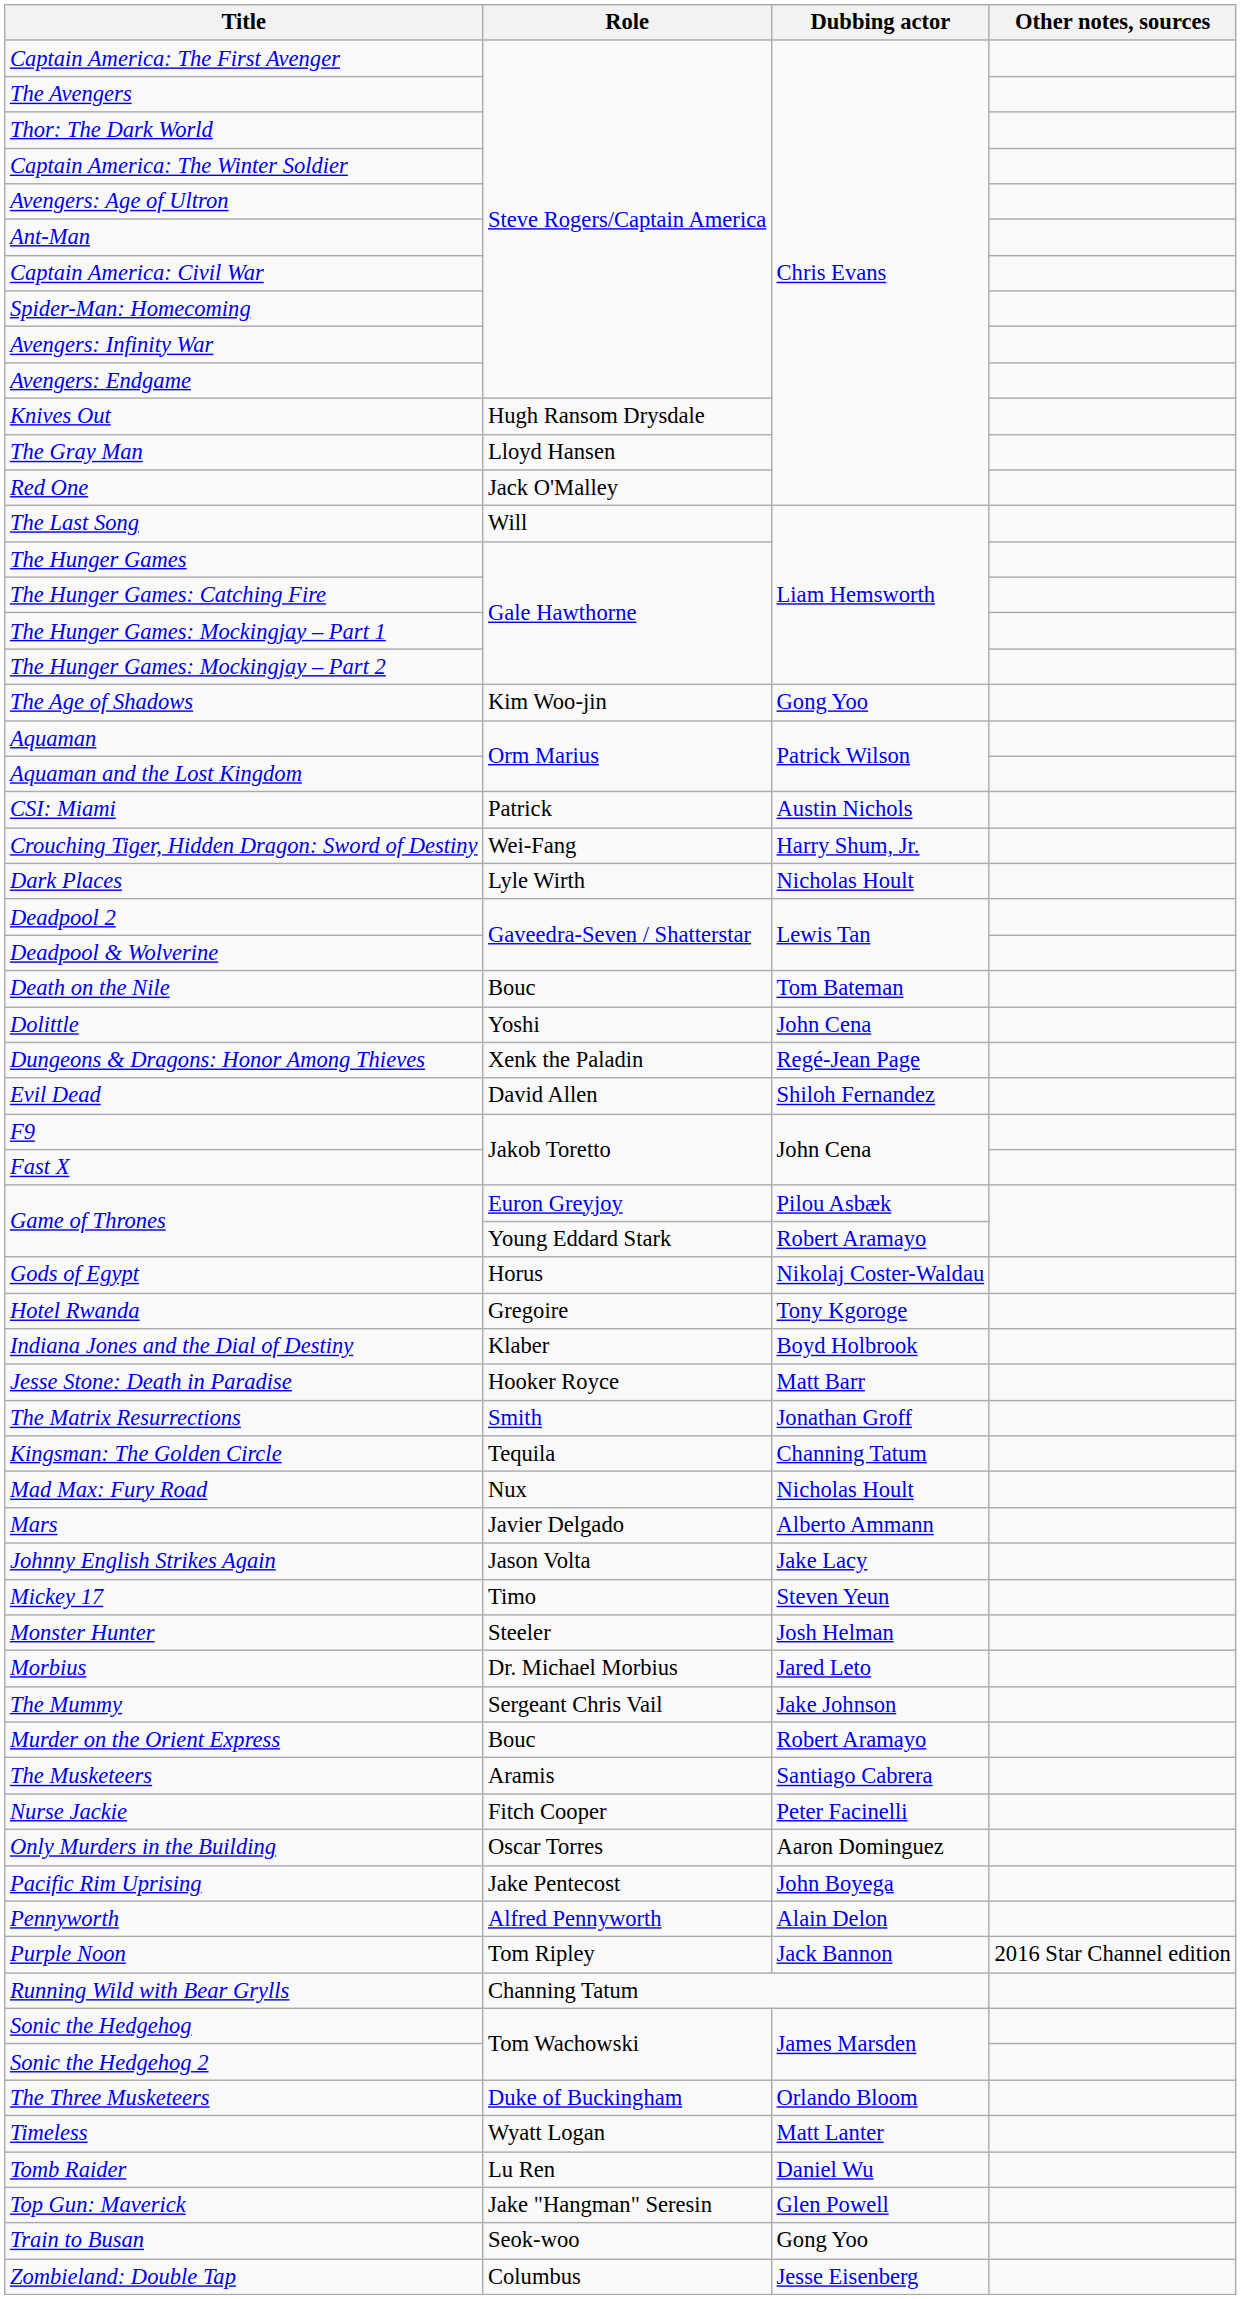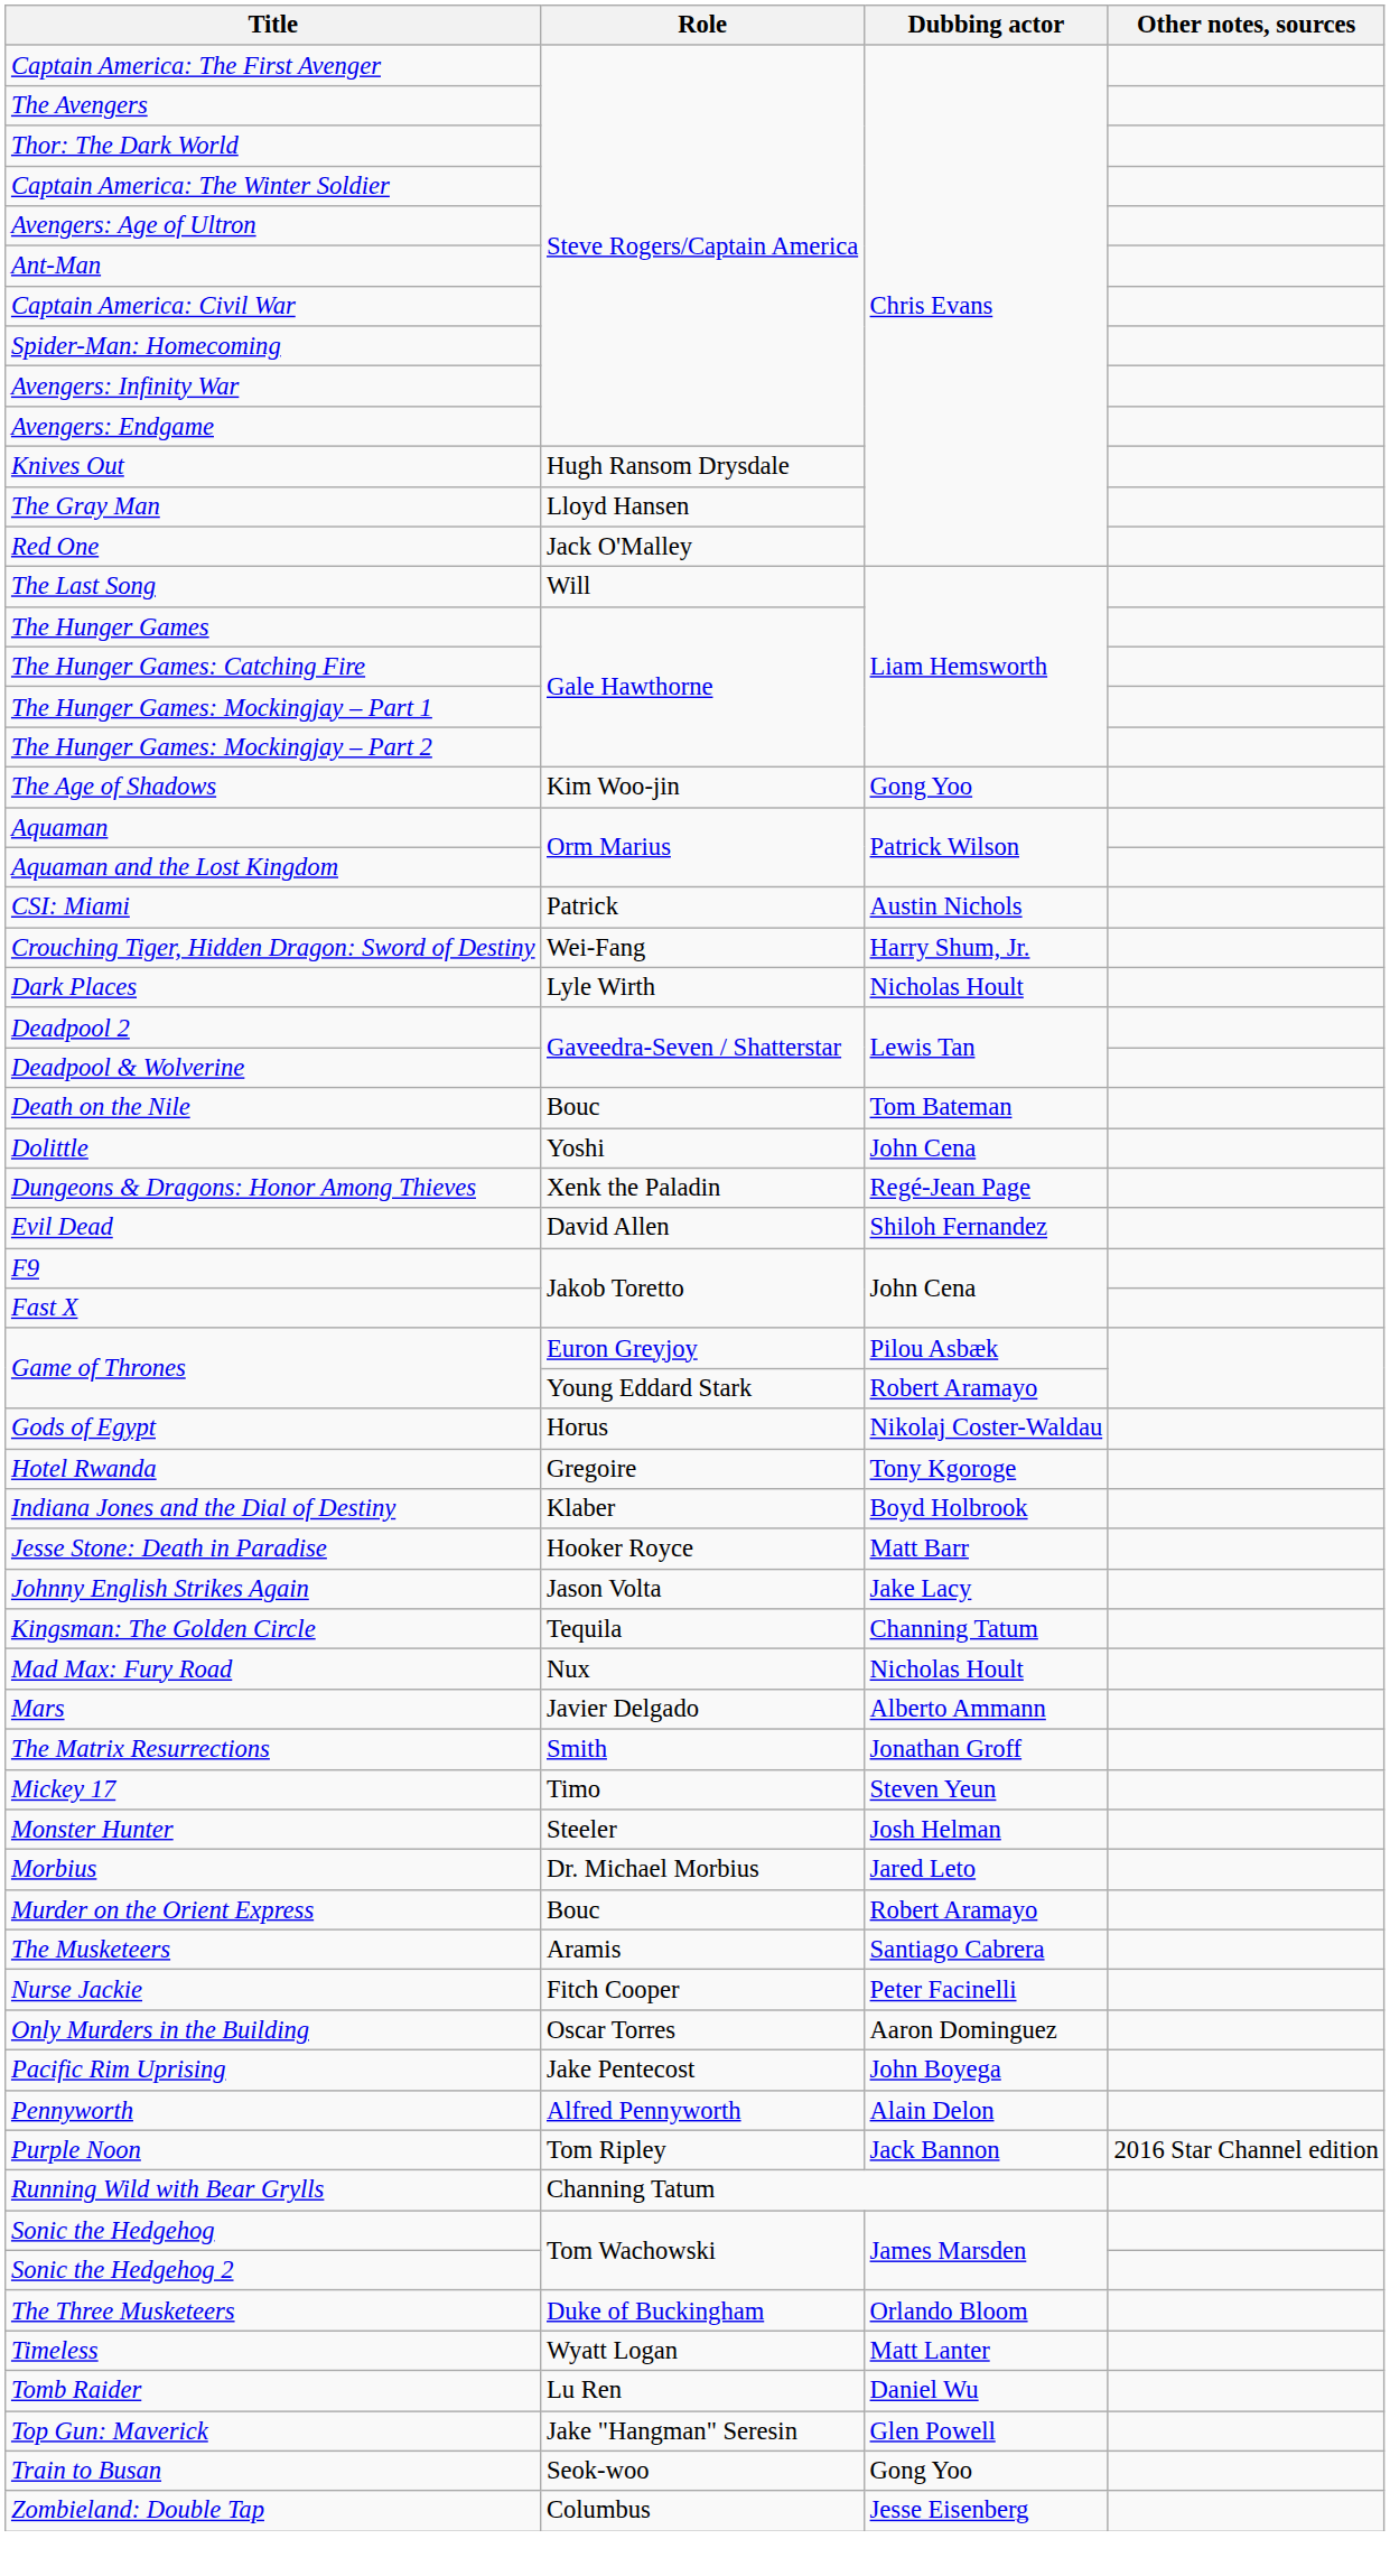rows swapped: Johnny English Strikes Again <-> The Matrix Resurrections
- row: The Mummy | Sergeant Chris Vail | Jake Johnson
